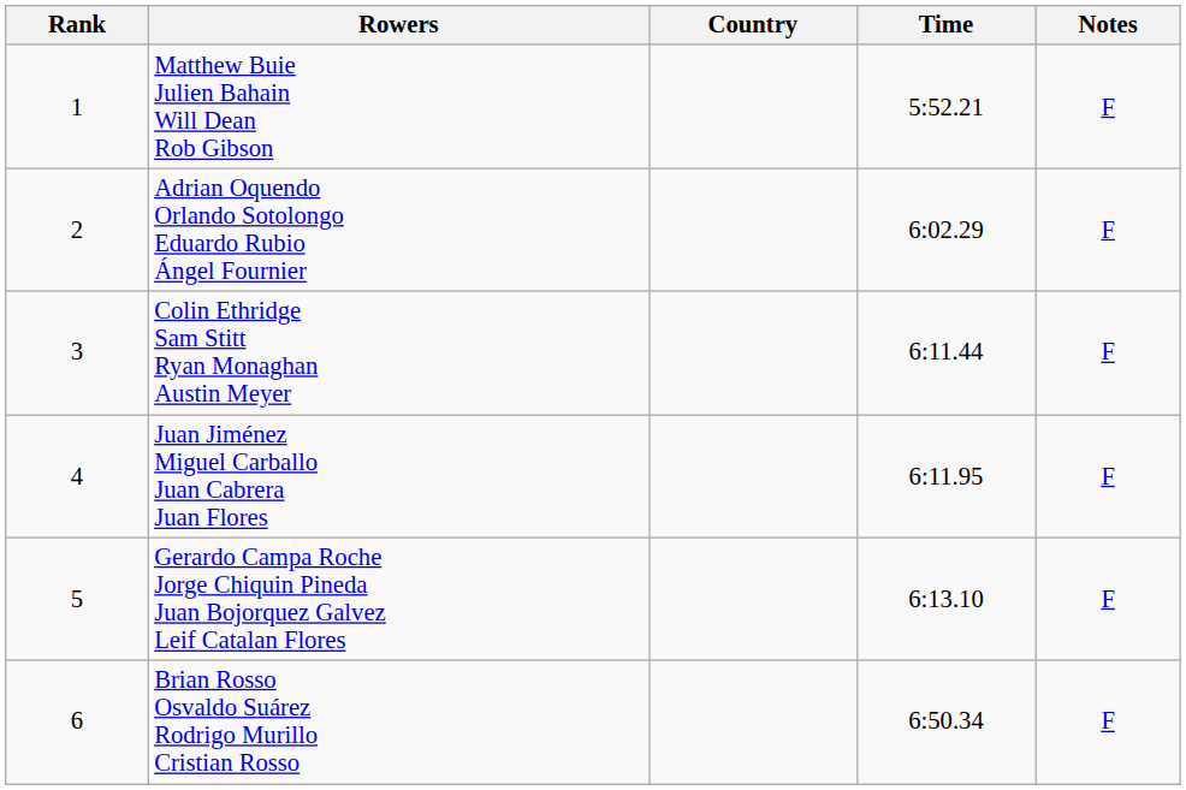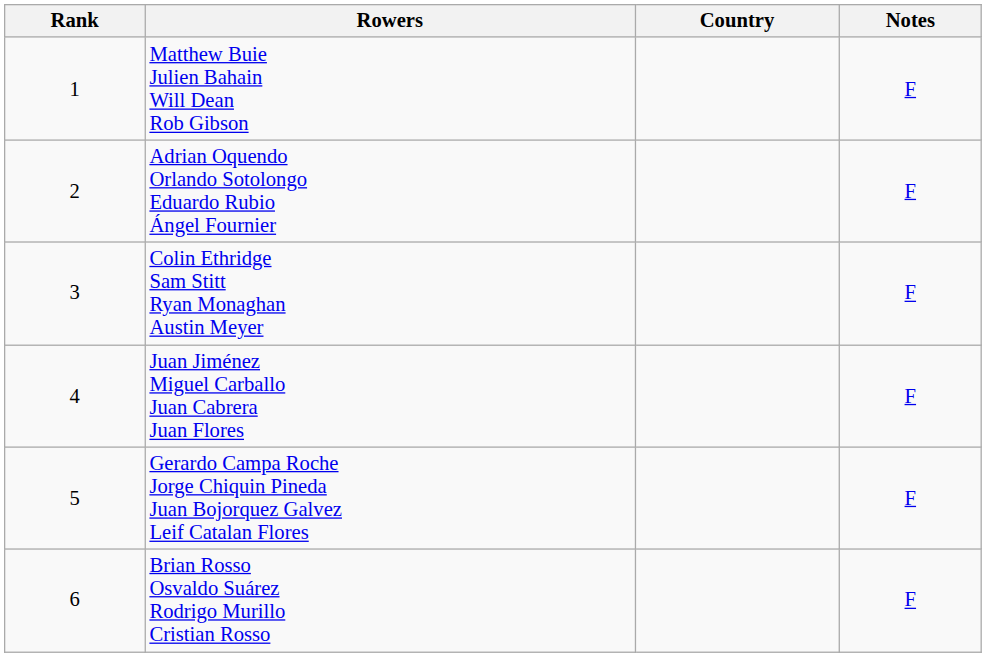- column: Time | 5:52.21 | 6:02.29 | 6:11.44 | 6:11.95 | 6:13.10 | 6:50.34
